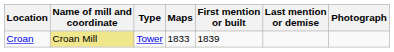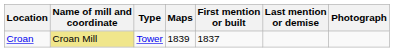Croan | Maps: 1833 -> 1839
Croan | First mention or built: 1839 -> 1837
